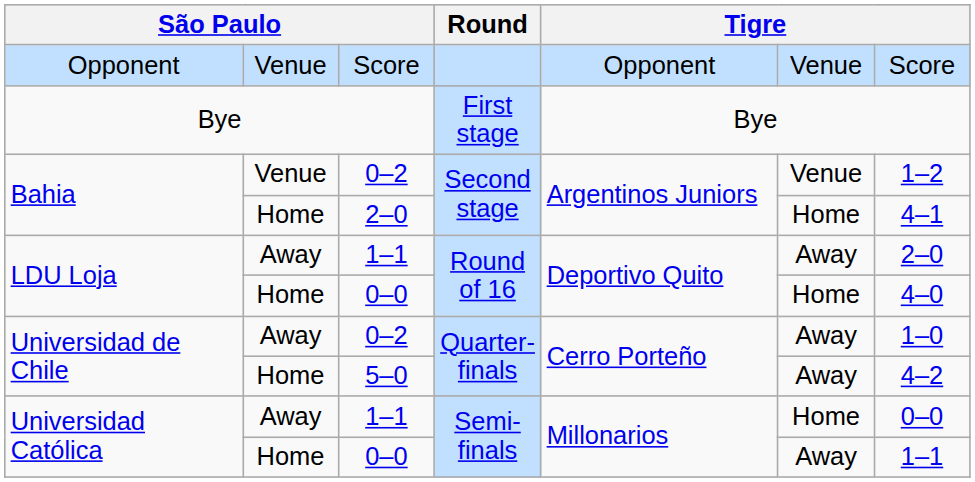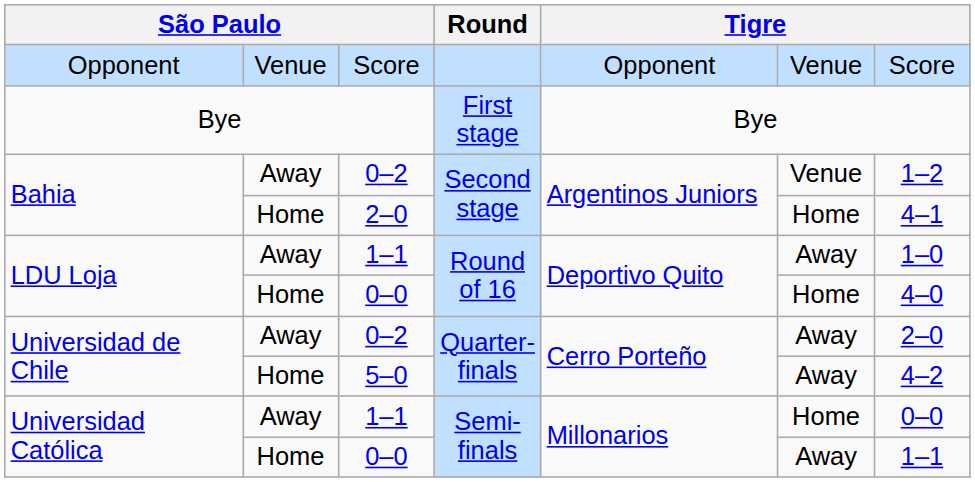Bahia / 0–2 | column 2: Venue -> Away
LDU Loja / 1–1 | column 7: 2–0 -> 1–0
Universidad de Chile / 0–2 | column 7: 1–0 -> 2–0
